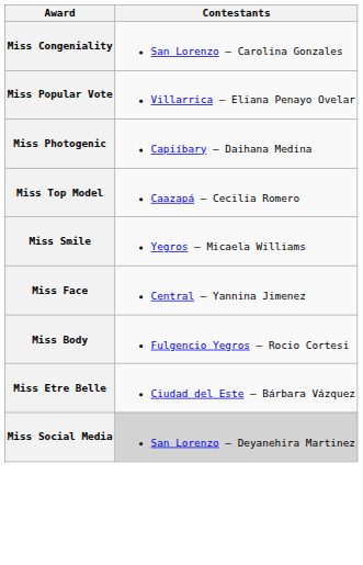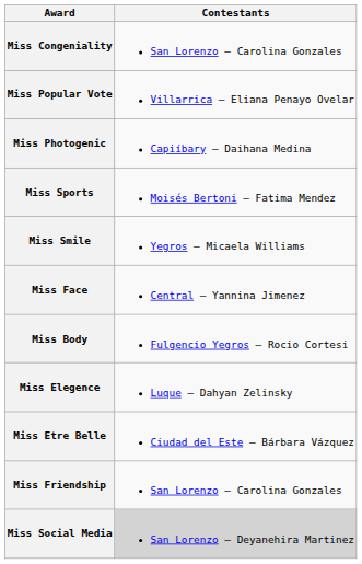- row: Miss Top Model | Caazapá – Cecilia Romero
+ row: Miss Sports | Moisés Bertoni – Fatima Mendez
+ row: Miss Elegence | Luque – Dahyan Zelinsky
+ row: Miss Friendship | San Lorenzo – Carolina Gonzales
